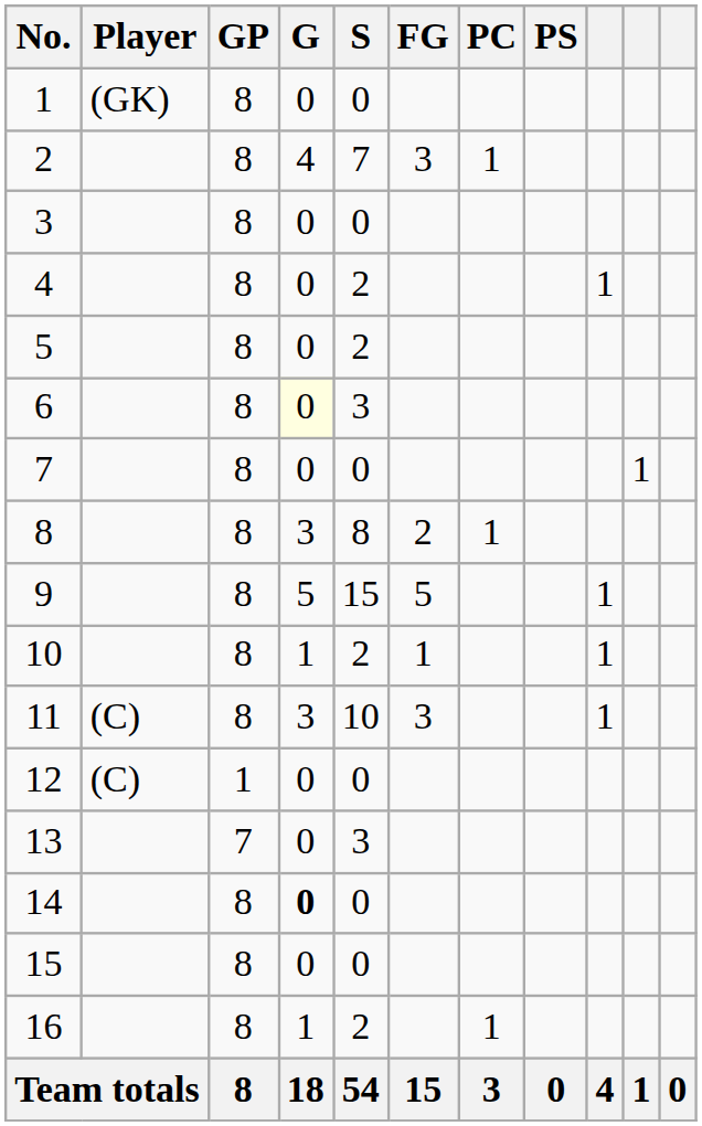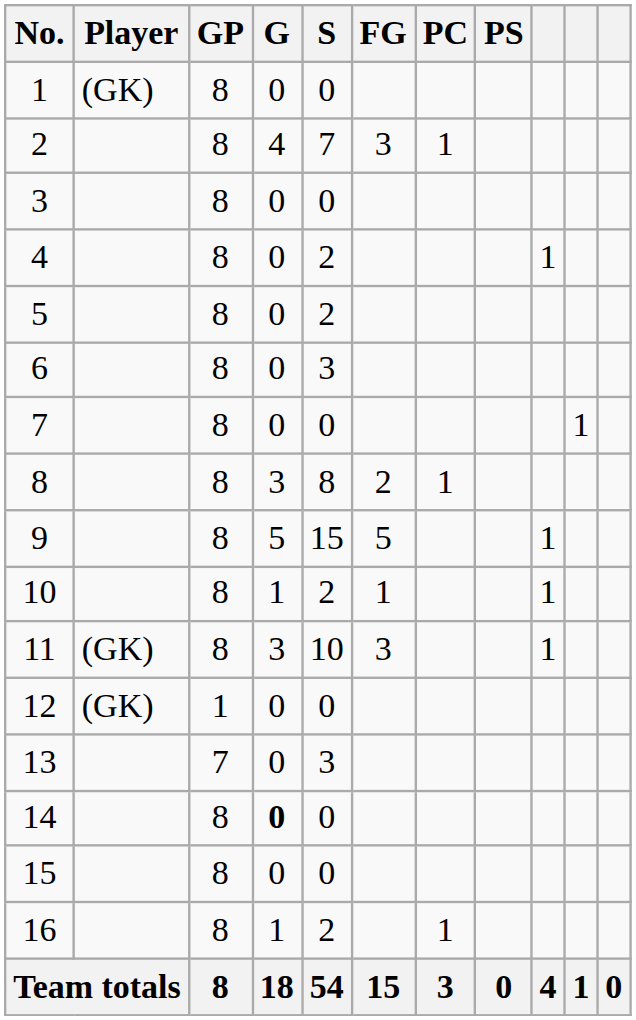6 | G: lightyellow background -> no background
11 | Player: (C) -> (GK)
12 | Player: (C) -> (GK)
